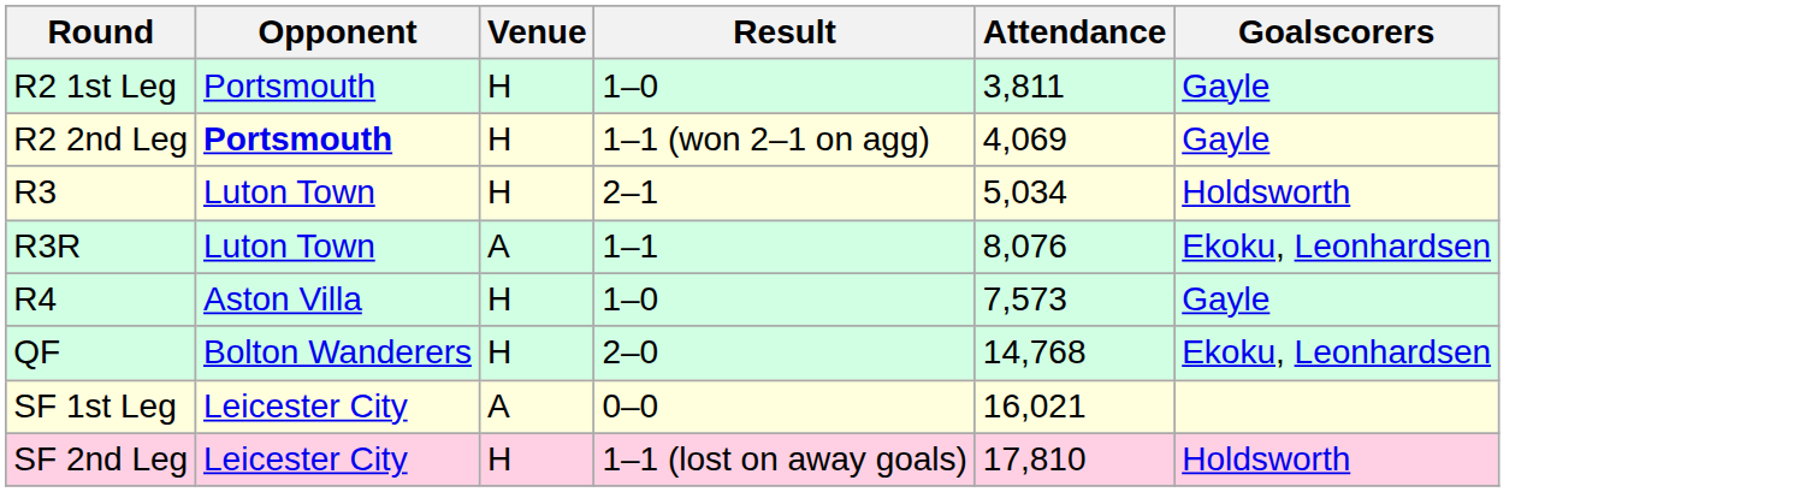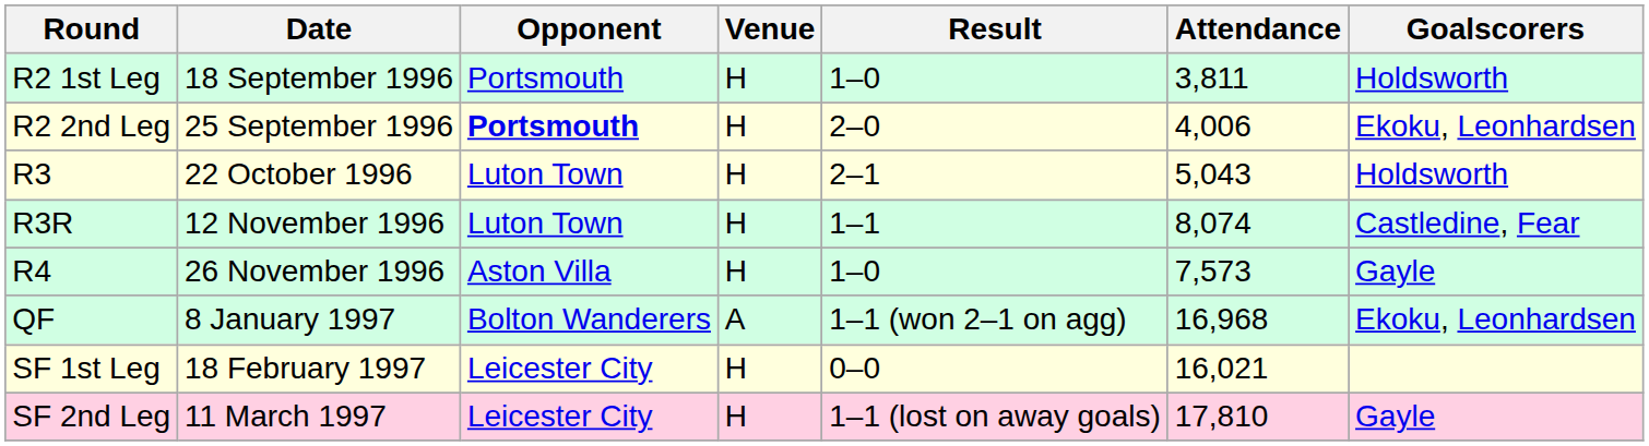+ column: Date | 18 September 1996 | 25 September 1996 | 22 October 1996 | 12 November 1996 | 26 November 1996 | 8 January 1997 | 18 February 1997 | 11 March 1997
R2 1st Leg | Goalscorers: Gayle -> Holdsworth
R2 2nd Leg | Result: 1–1 (won 2–1 on agg) -> 2–0
R2 2nd Leg | Attendance: 4,069 -> 4,006
R2 2nd Leg | Goalscorers: Gayle -> Ekoku, Leonhardsen
R3 | Attendance: 5,034 -> 5,043
R3R | Venue: A -> H
R3R | Attendance: 8,076 -> 8,074
R3R | Goalscorers: Ekoku, Leonhardsen -> Castledine, Fear
QF | Venue: H -> A
QF | Result: 2–0 -> 1–1 (won 2–1 on agg)
QF | Attendance: 14,768 -> 16,968
SF 1st Leg | Venue: A -> H
SF 2nd Leg | Goalscorers: Holdsworth -> Gayle
